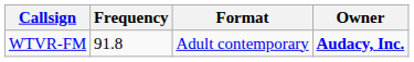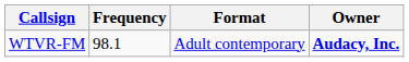WTVR-FM | Frequency: 91.8 -> 98.1
